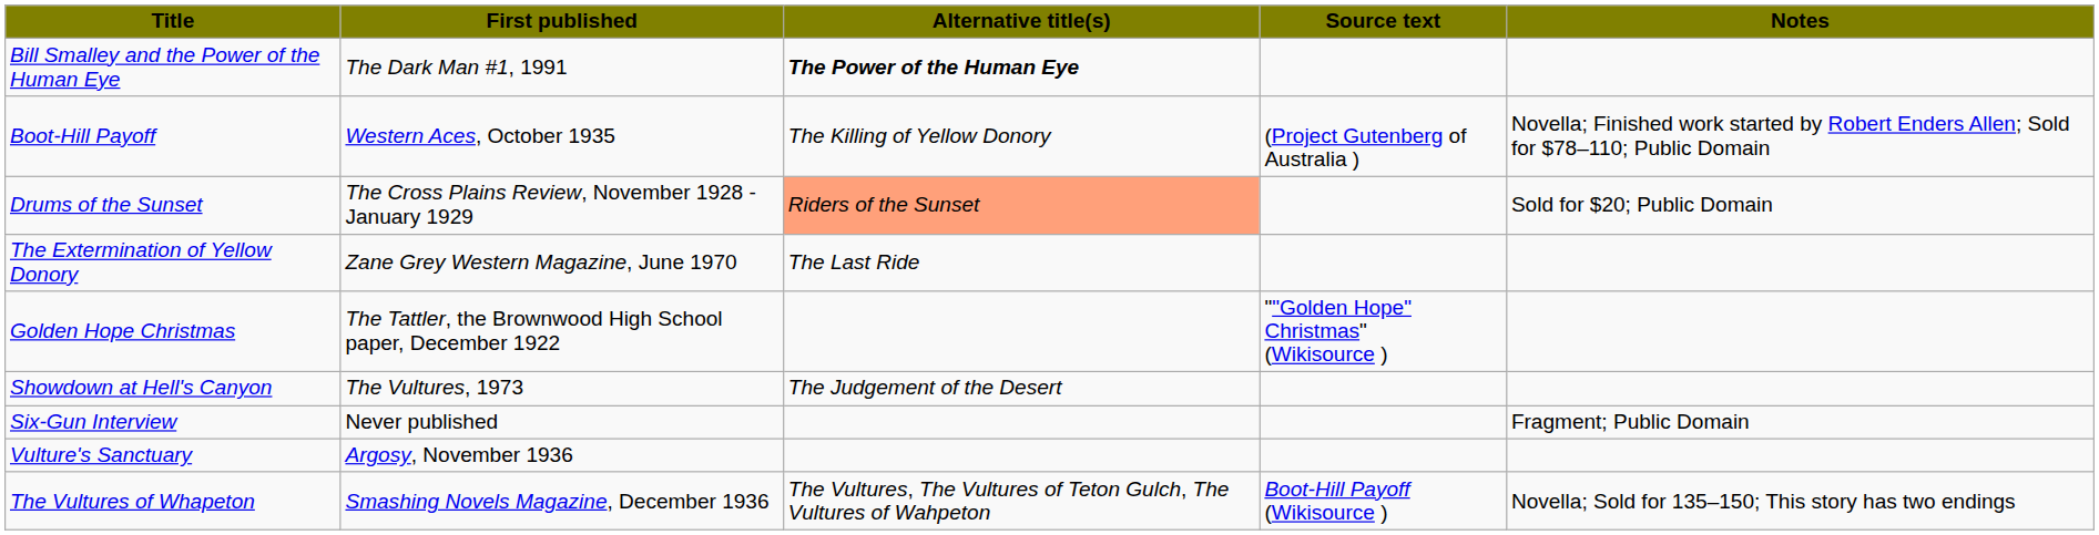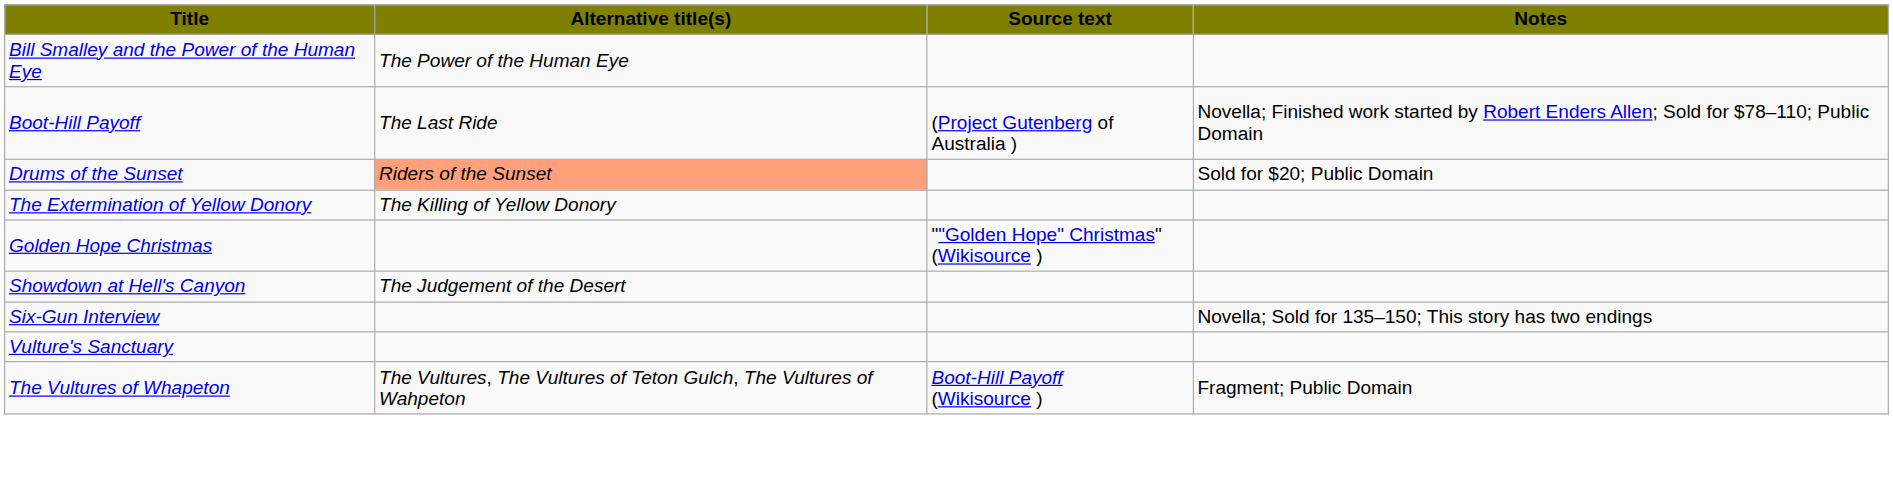- column: First published | The Dark Man #1, 1991 | Western Aces, October 1935 | The Cross Plains Review, November 1928 - January 1929 | Zane Grey Western Magazine, June 1970 | The Tattler, the Brownwood High School paper, December 1922 | The Vultures, 1973 | Never published | Argosy, November 1936 | Smashing Novels Magazine, December 1936
Bill Smalley and the Power of the Human Eye | Alternative title(s): bold -> normal
Boot-Hill Payoff | Alternative title(s): The Killing of Yellow Donory -> The Last Ride
The Extermination of Yellow Donory | Alternative title(s): The Last Ride -> The Killing of Yellow Donory
Six-Gun Interview | Notes: Fragment; Public Domain -> Novella; Sold for 135–150; This story has two endings
The Vultures of Whapeton | Notes: Novella; Sold for 135–150; This story has two endings -> Fragment; Public Domain
